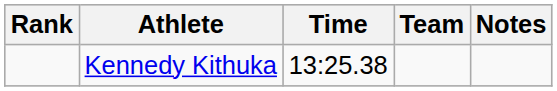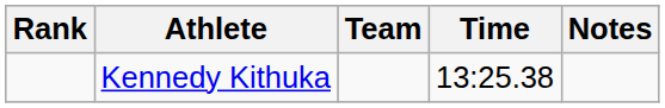columns swapped: Team <-> Time
